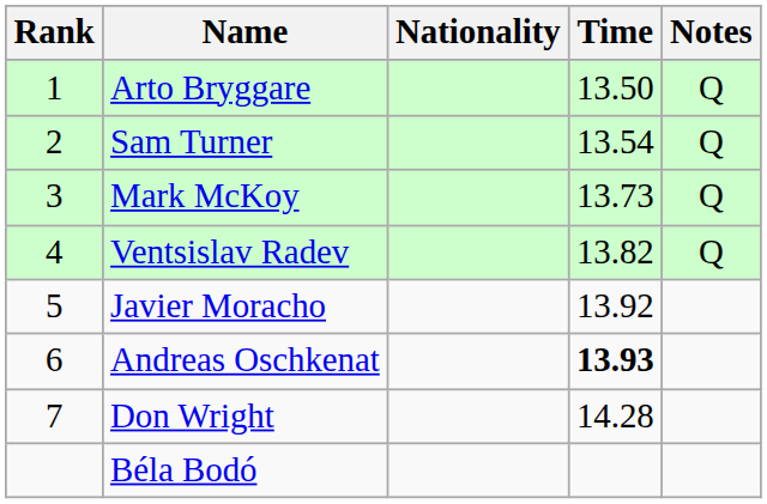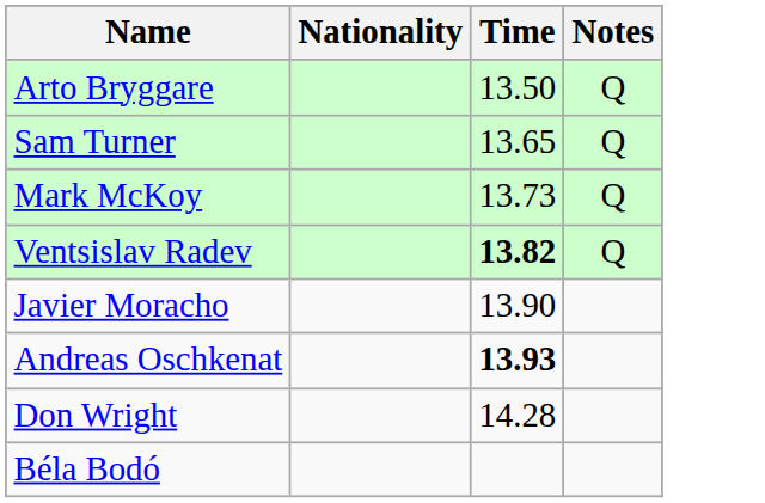- column: Rank | 1 | 2 | 3 | 4 | 5 | 6 | 7
Sam Turner | Time: 13.54 -> 13.65
Ventsislav Radev | Time: normal -> bold
Javier Moracho | Time: 13.92 -> 13.90
